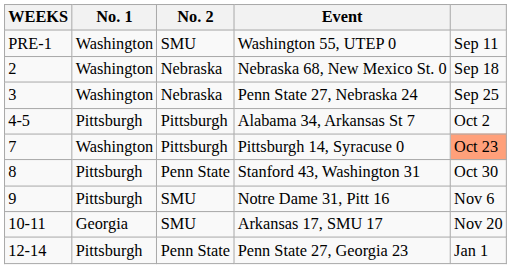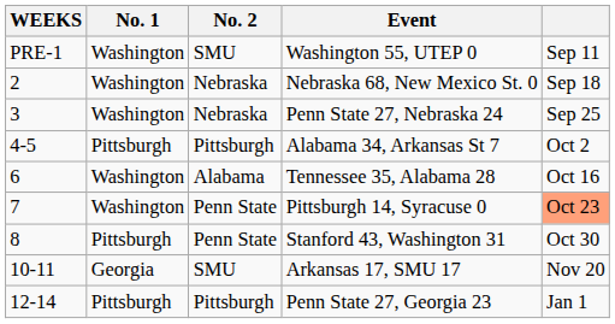+ row: 6 | Washington | Alabama | Tennessee 35, Alabama 28 | Oct 16
Pittsburgh 14, Syracuse 0 | No. 2: Pittsburgh -> Penn State
- row: 9 | Pittsburgh | SMU | Notre Dame 31, Pitt 16 | Nov 6
Penn State 27, Georgia 23 | No. 2: Penn State -> Pittsburgh
